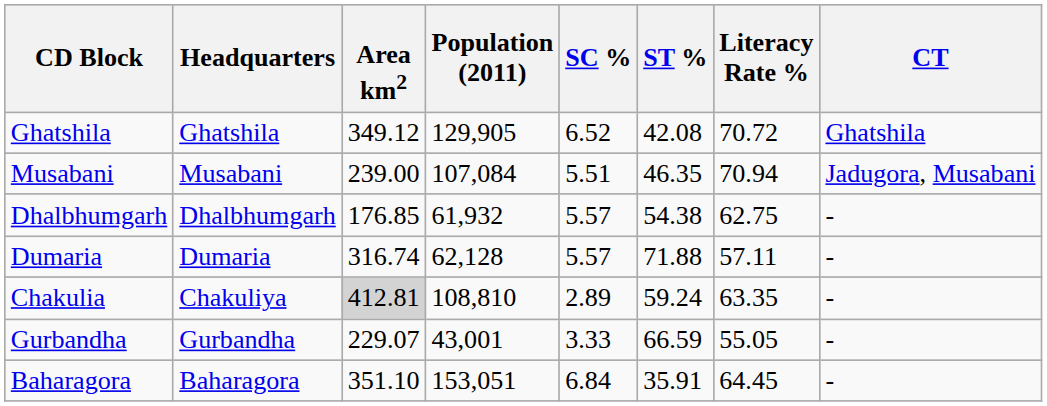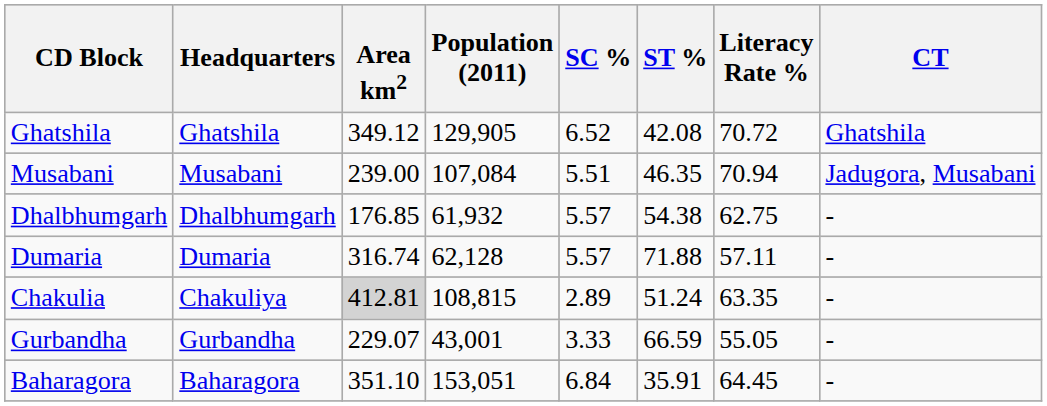Chakulia | Population (2011): 108,810 -> 108,815
Chakulia | ST %: 59.24 -> 51.24
